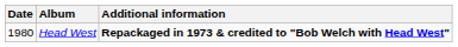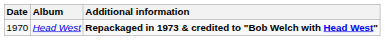Head West | Date: 1980 -> 1970
